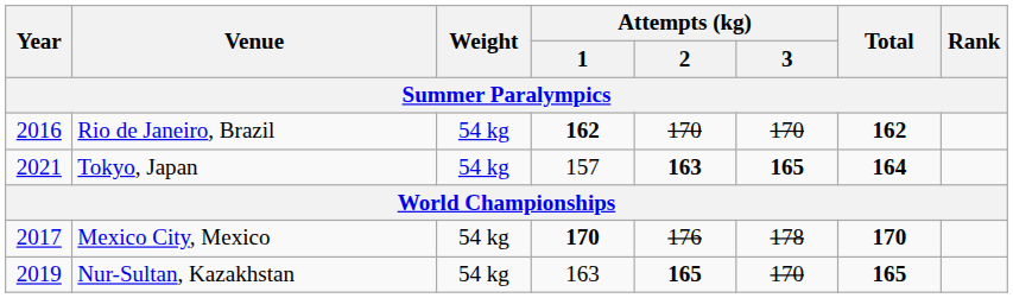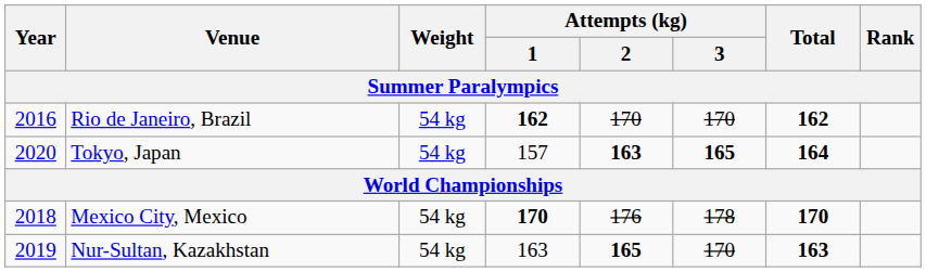Tokyo, Japan | Year: 2021 -> 2020
Mexico City, Mexico | Year: 2017 -> 2018
Nur-Sultan, Kazakhstan | Total: 165 -> 163
